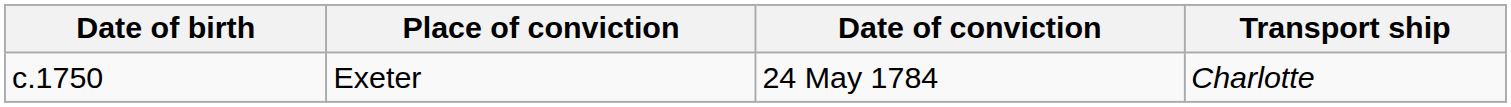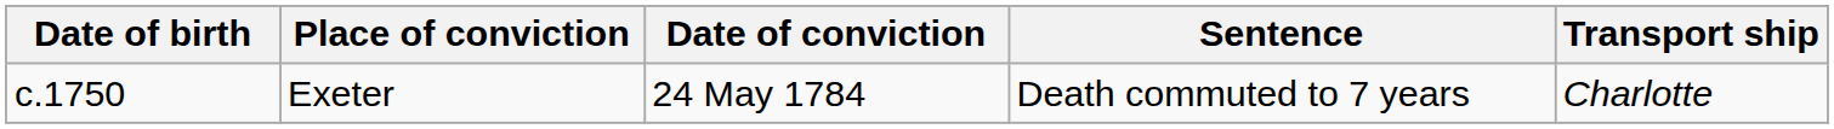+ column: Sentence | Death commuted to 7 years
